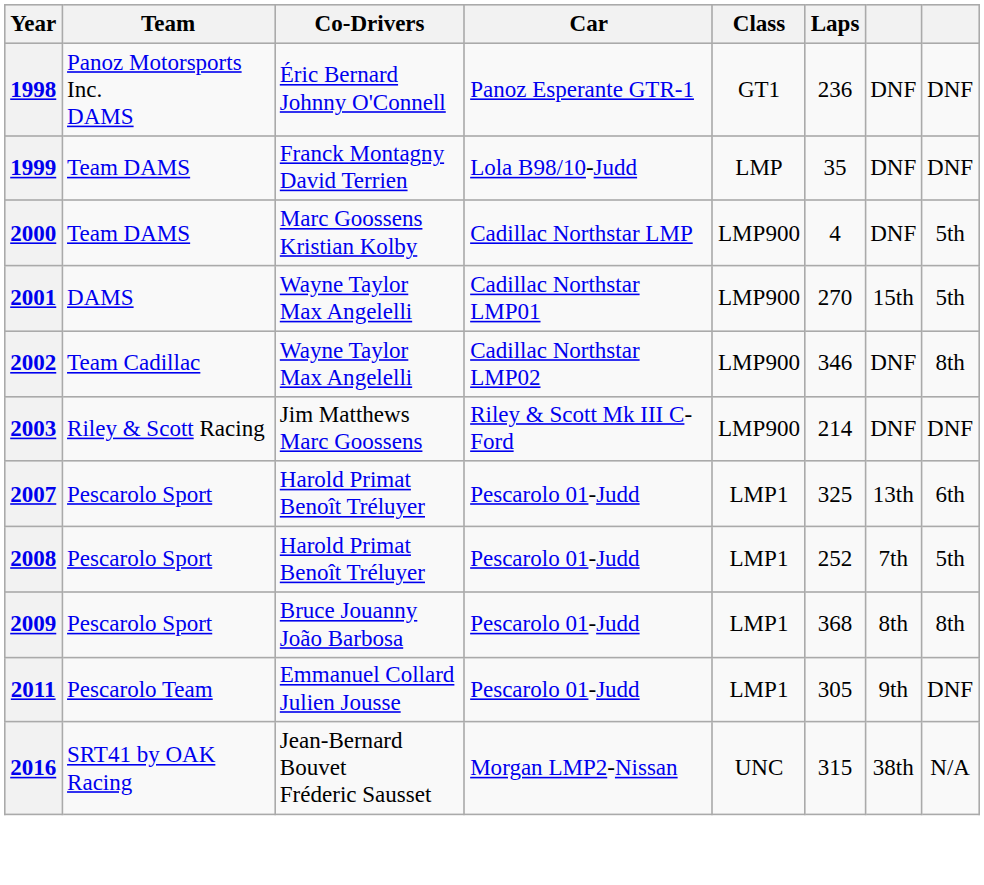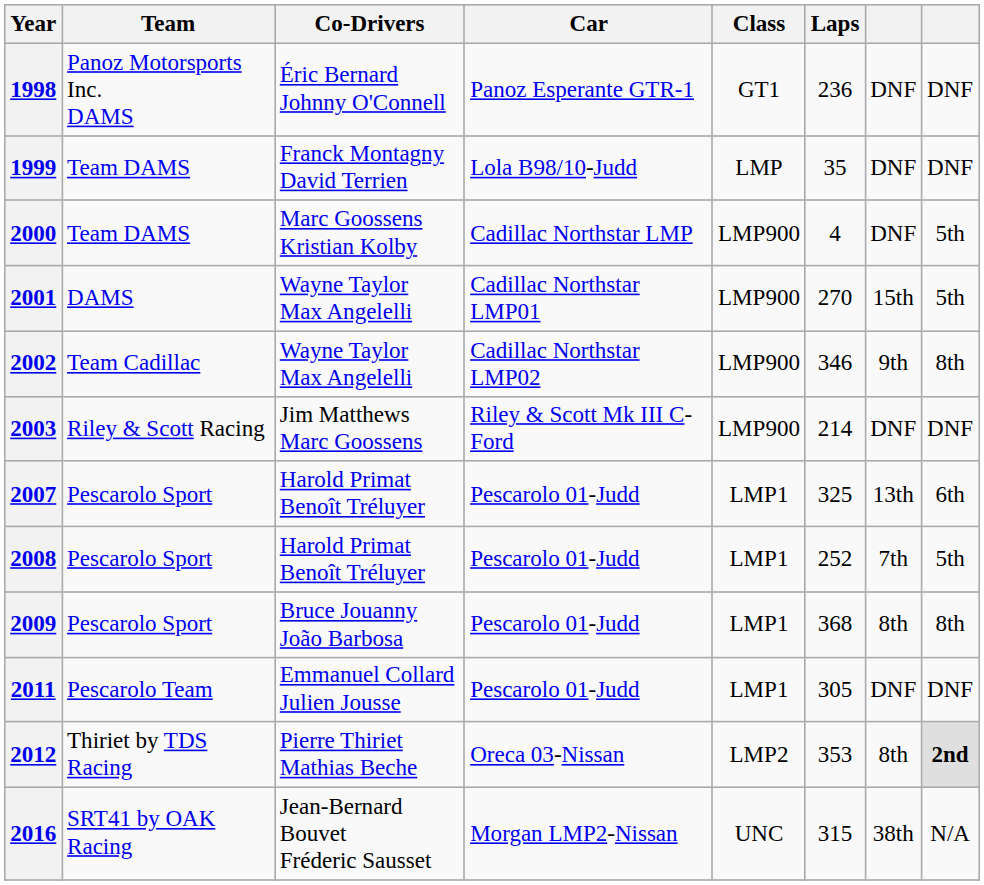2002 | column 7: DNF -> 9th
2011 | column 7: 9th -> DNF
+ row: 2012 | Thiriet by TDS Racing | Pierre Thiriet Mathias Beche | Oreca 03-Nissan | LMP2 | 353 | 8th | 2nd
